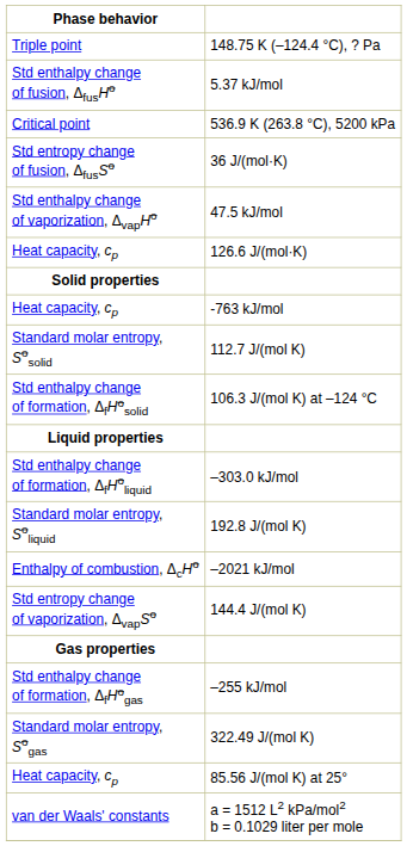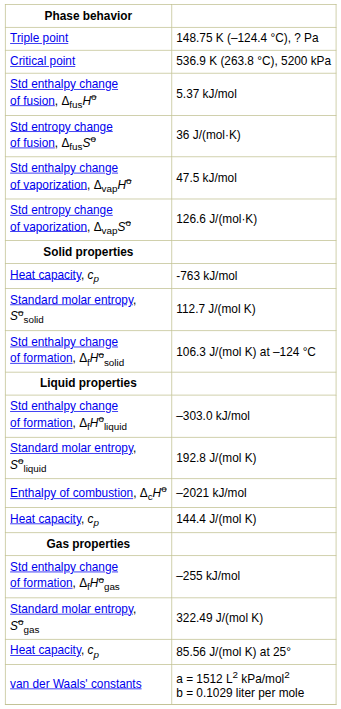rows swapped: 536.9 K (263.8 °C), 5200 kPa <-> 5.37 kJ/mol
126.6 J/(mol·K) | Phase behavior: Heat capacity, cp -> Std entropy change of vaporization, ΔvapSo
144.4 J/(mol K) | Phase behavior: Std entropy change of vaporization, ΔvapSo -> Heat capacity, cp
